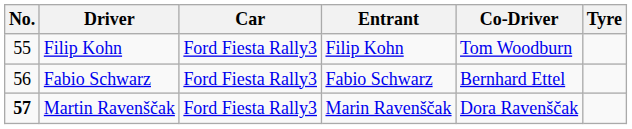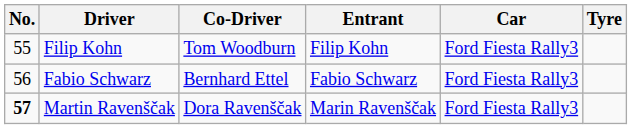columns swapped: Co-Driver <-> Car
